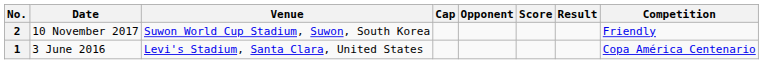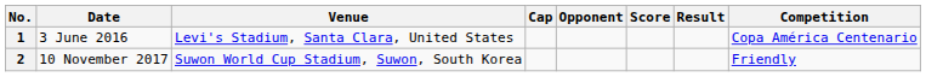rows swapped: 1 <-> 2
